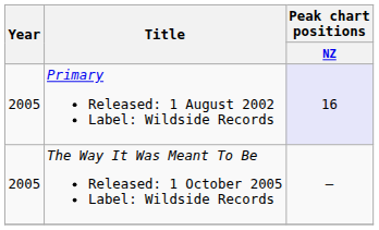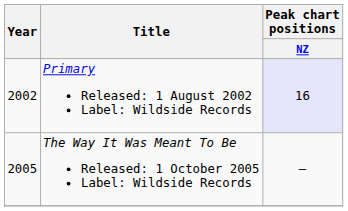Primary Released: 1 August 2002 Label: Wildside Records | Year: 2005 -> 2002
